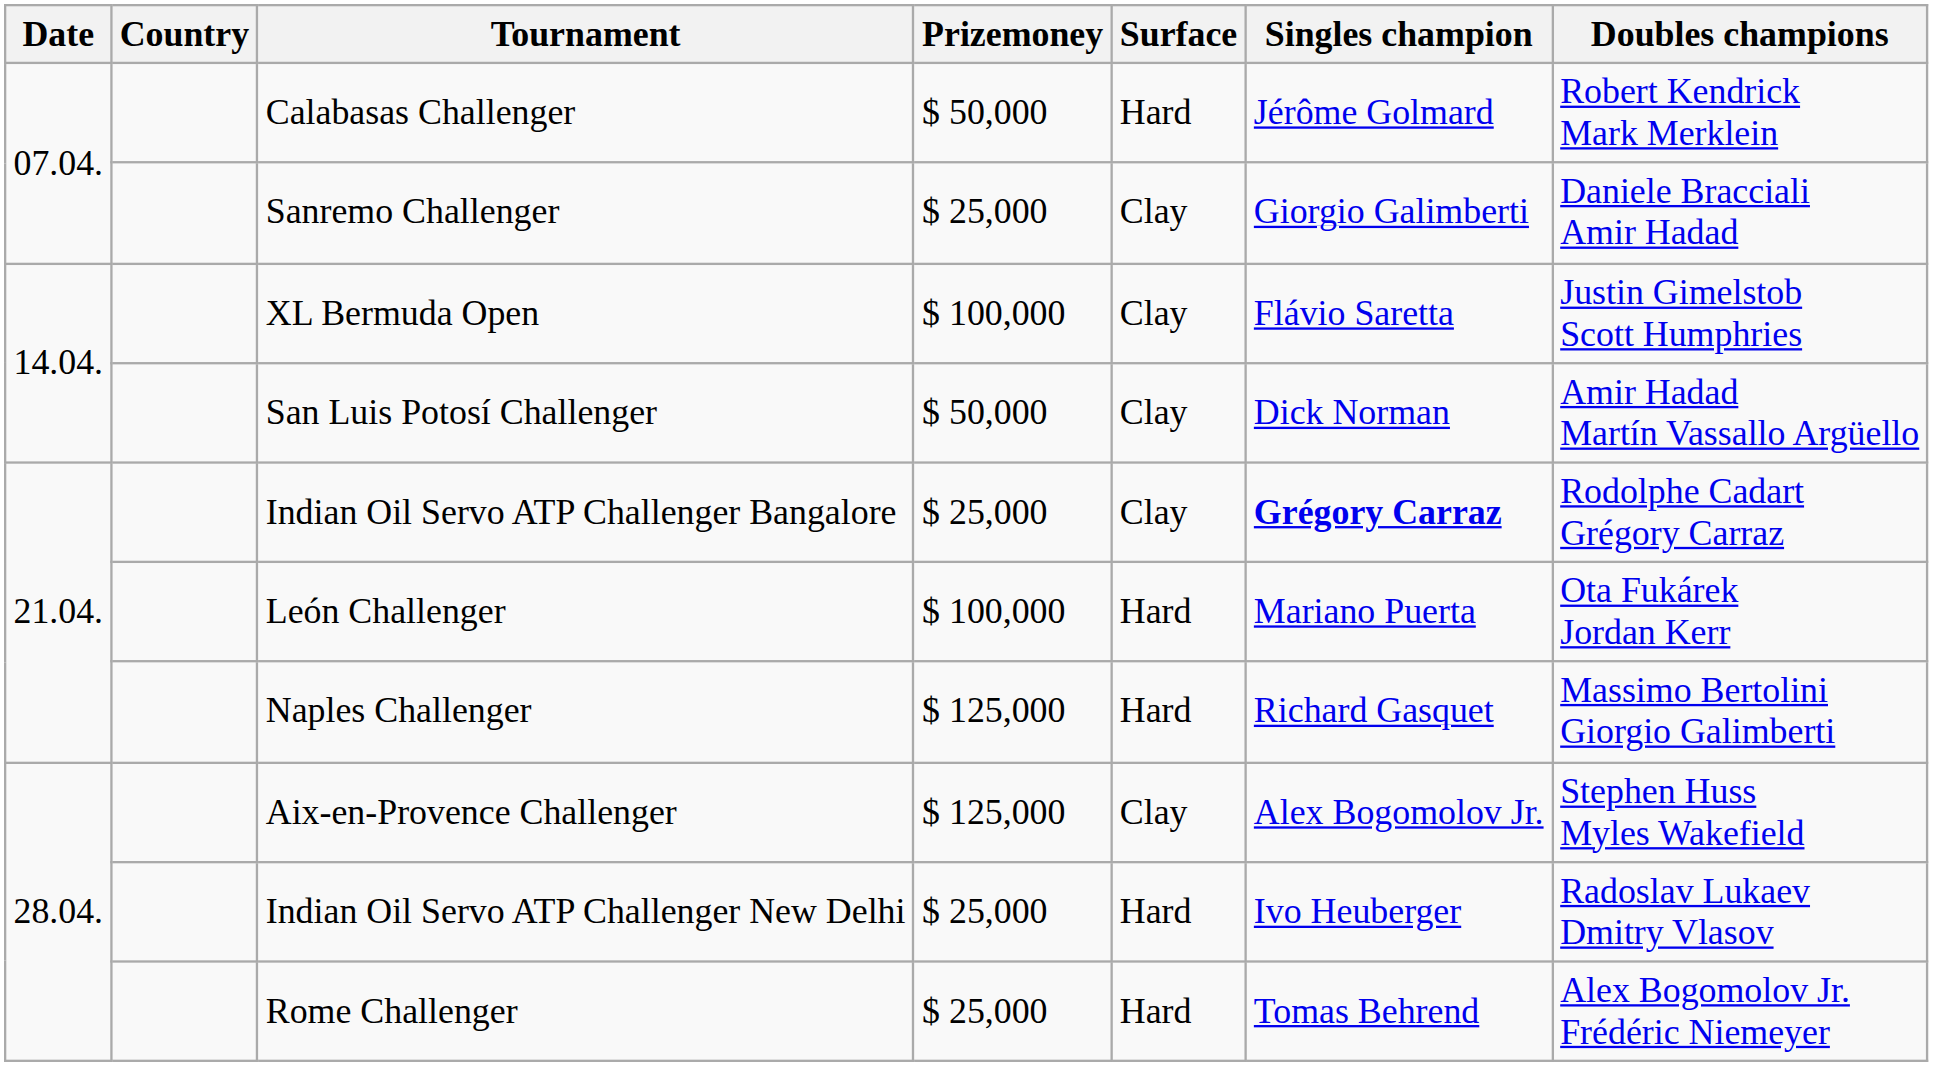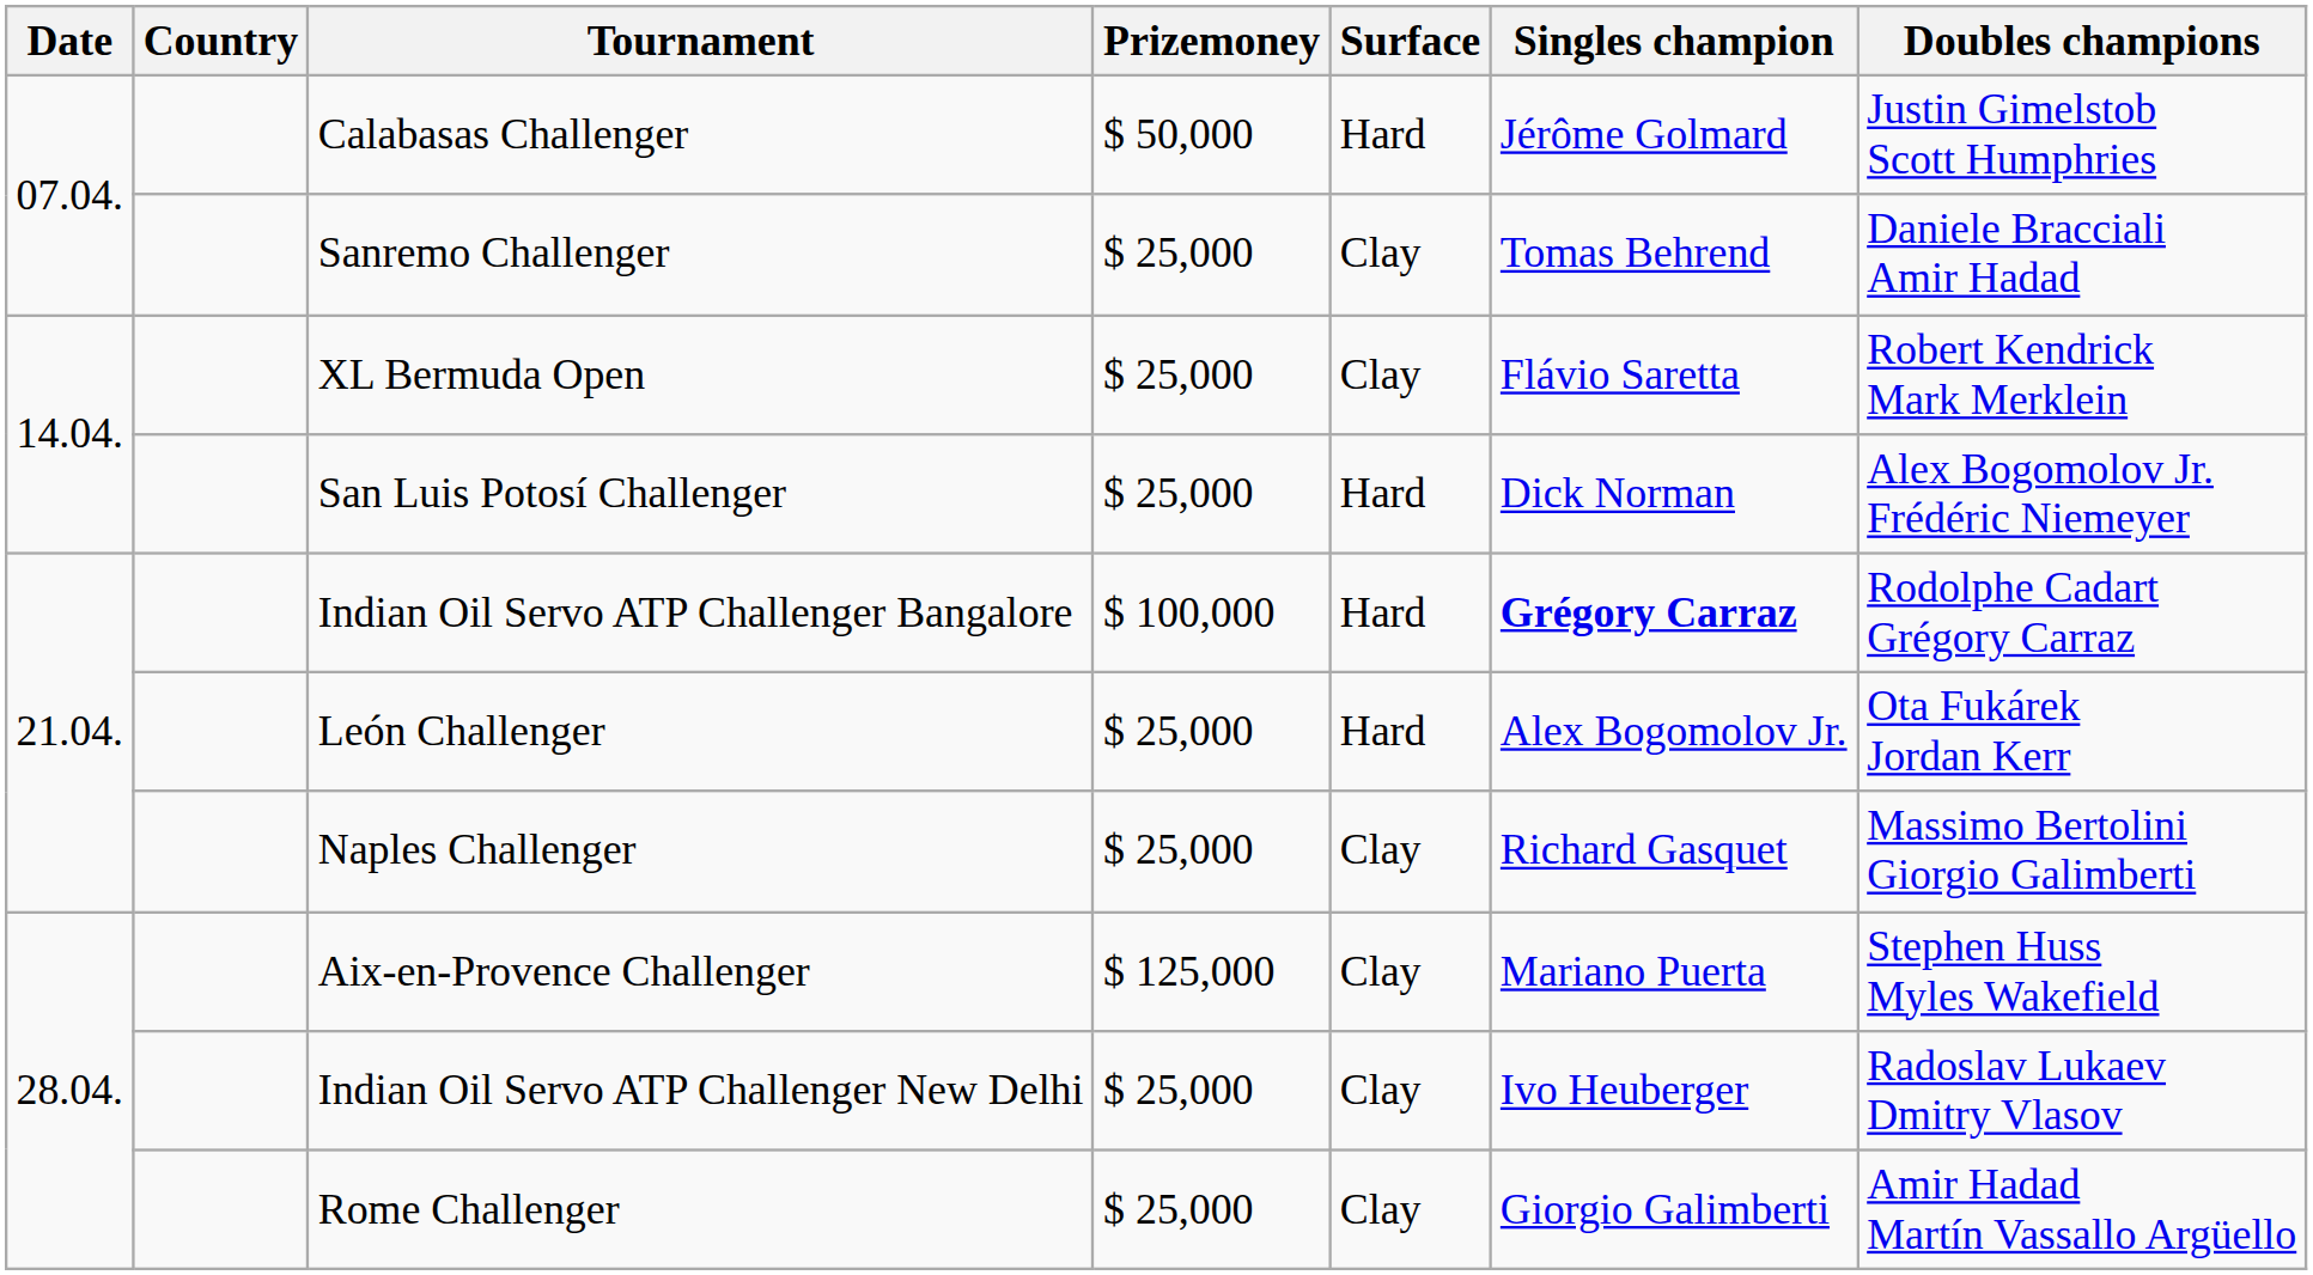Calabasas Challenger | Doubles champions: Robert Kendrick Mark Merklein -> Justin Gimelstob Scott Humphries
Sanremo Challenger | Singles champion: Giorgio Galimberti -> Tomas Behrend
XL Bermuda Open | Prizemoney: $ 100,000 -> $ 25,000
XL Bermuda Open | Doubles champions: Justin Gimelstob Scott Humphries -> Robert Kendrick Mark Merklein
San Luis Potosí Challenger | Prizemoney: $ 50,000 -> $ 25,000
San Luis Potosí Challenger | Surface: Clay -> Hard
San Luis Potosí Challenger | Doubles champions: Amir Hadad Martín Vassallo Argüello -> Alex Bogomolov Jr. Frédéric Niemeyer
Indian Oil Servo ATP Challenger Bangalore | Prizemoney: $ 25,000 -> $ 100,000
Indian Oil Servo ATP Challenger Bangalore | Surface: Clay -> Hard
León Challenger | Prizemoney: $ 100,000 -> $ 25,000
León Challenger | Singles champion: Mariano Puerta -> Alex Bogomolov Jr.
Naples Challenger | Prizemoney: $ 125,000 -> $ 25,000
Naples Challenger | Surface: Hard -> Clay
Aix-en-Provence Challenger | Singles champion: Alex Bogomolov Jr. -> Mariano Puerta
Indian Oil Servo ATP Challenger New Delhi | Surface: Hard -> Clay
Rome Challenger | Surface: Hard -> Clay
Rome Challenger | Singles champion: Tomas Behrend -> Giorgio Galimberti
Rome Challenger | Doubles champions: Alex Bogomolov Jr. Frédéric Niemeyer -> Amir Hadad Martín Vassallo Argüello
